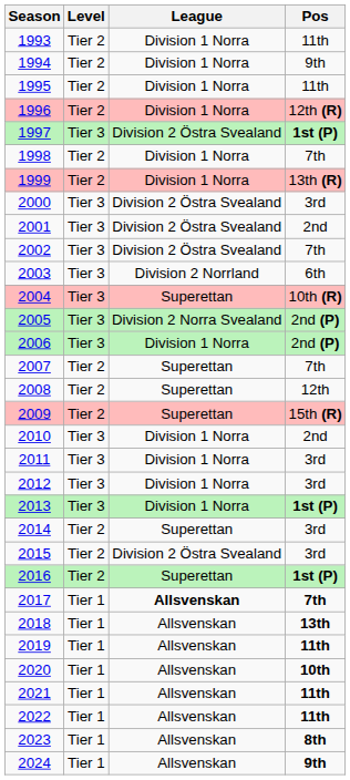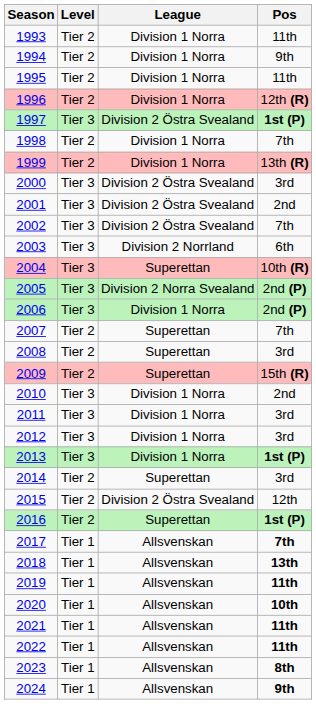2008 | Pos: 12th -> 3rd
2015 | Pos: 3rd -> 12th
2017 | League: bold -> normal
